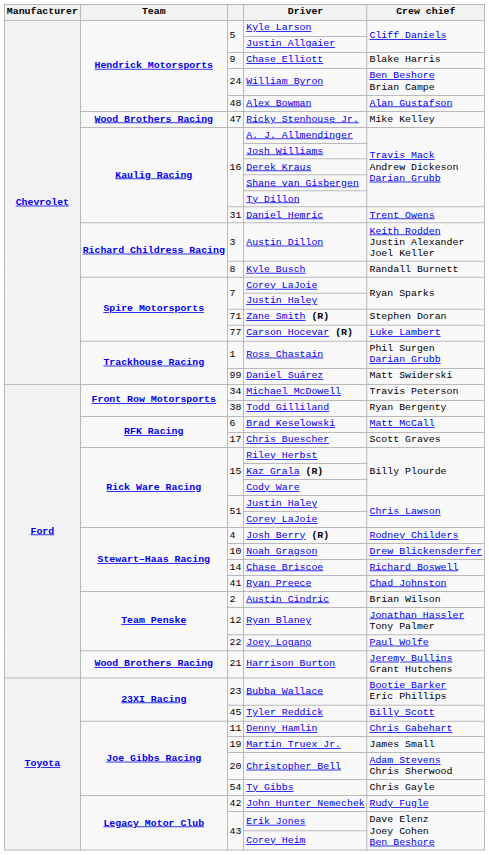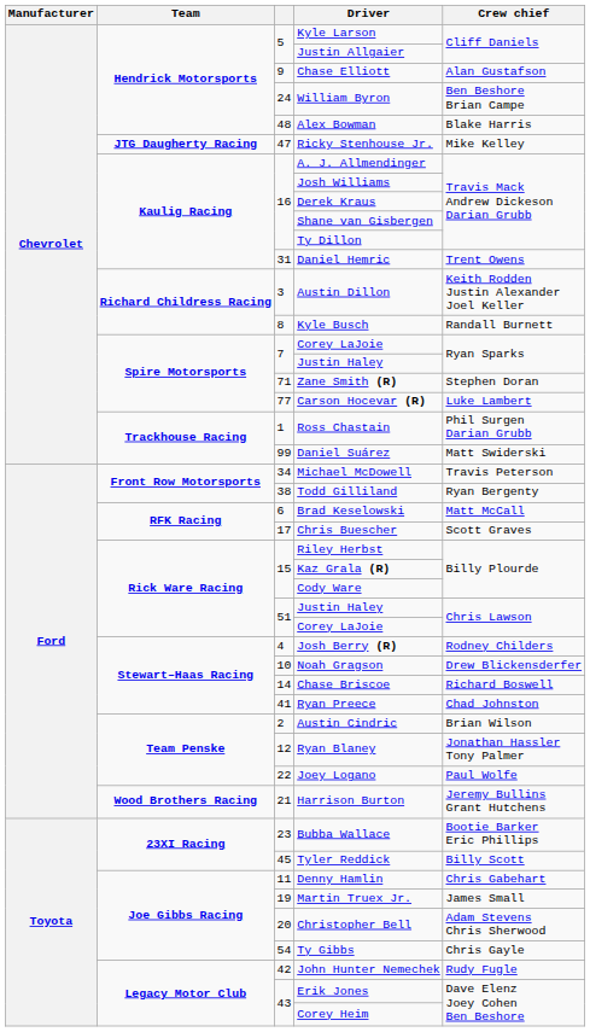Chase Elliott | Crew chief: Blake Harris -> Alan Gustafson
Alex Bowman | Crew chief: Alan Gustafson -> Blake Harris
Ricky Stenhouse Jr. | Team: Wood Brothers Racing -> JTG Daugherty Racing
